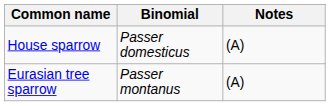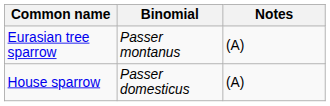rows swapped: House sparrow <-> Eurasian tree sparrow
